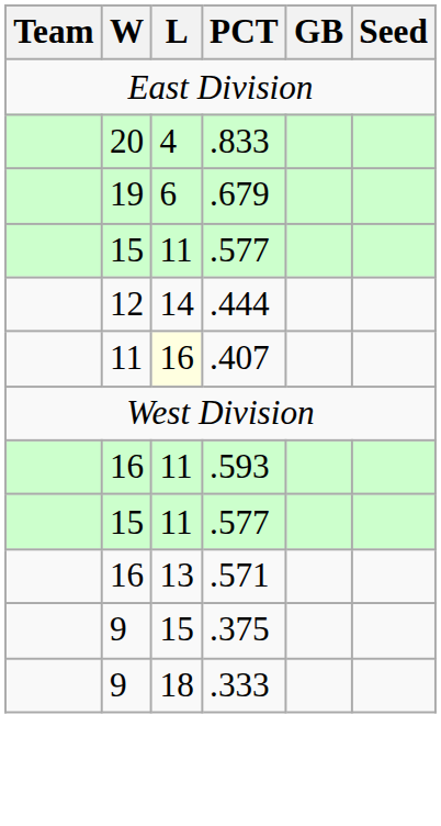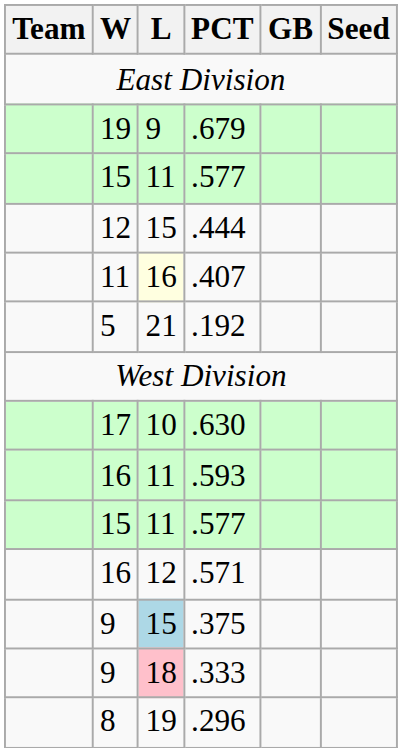- row: 20 | 4 | .833
.679 | L: 6 -> 9
.444 | L: 14 -> 15
+ row: 5 | 21 | .192
+ row: 17 | 10 | .630
.571 | L: 13 -> 12
.375 | L: no background -> lightblue background
.333 | L: no background -> pink background
+ row: 8 | 19 | .296
